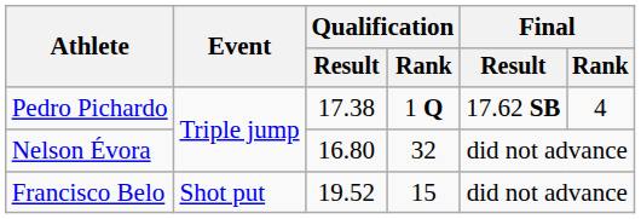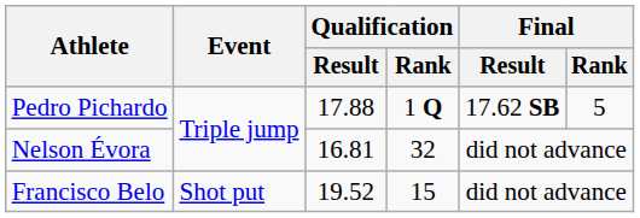Pedro Pichardo | Qualification / Result: 17.38 -> 17.88
Pedro Pichardo | Final / Rank: 4 -> 5
Nelson Évora | Qualification / Result: 16.80 -> 16.81
